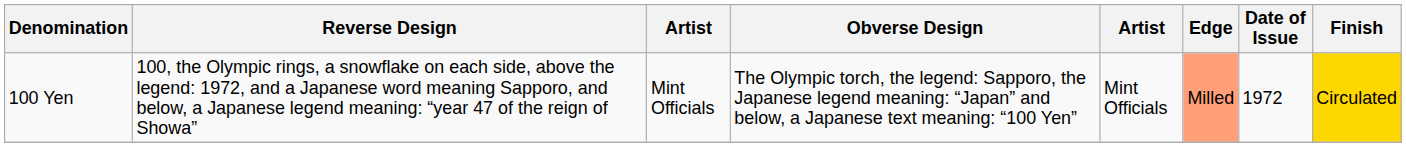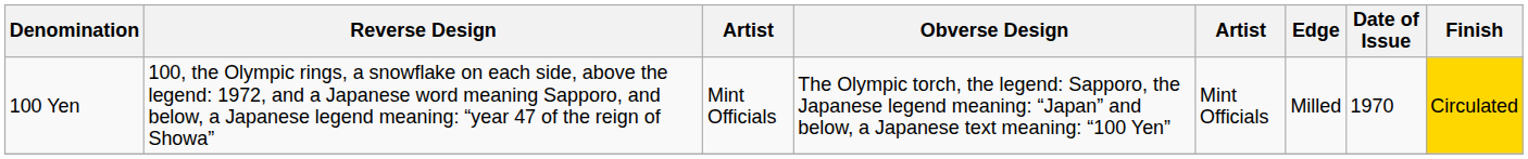100 Yen | Edge: lightsalmon background -> no background
100 Yen | Date of Issue: 1972 -> 1970
